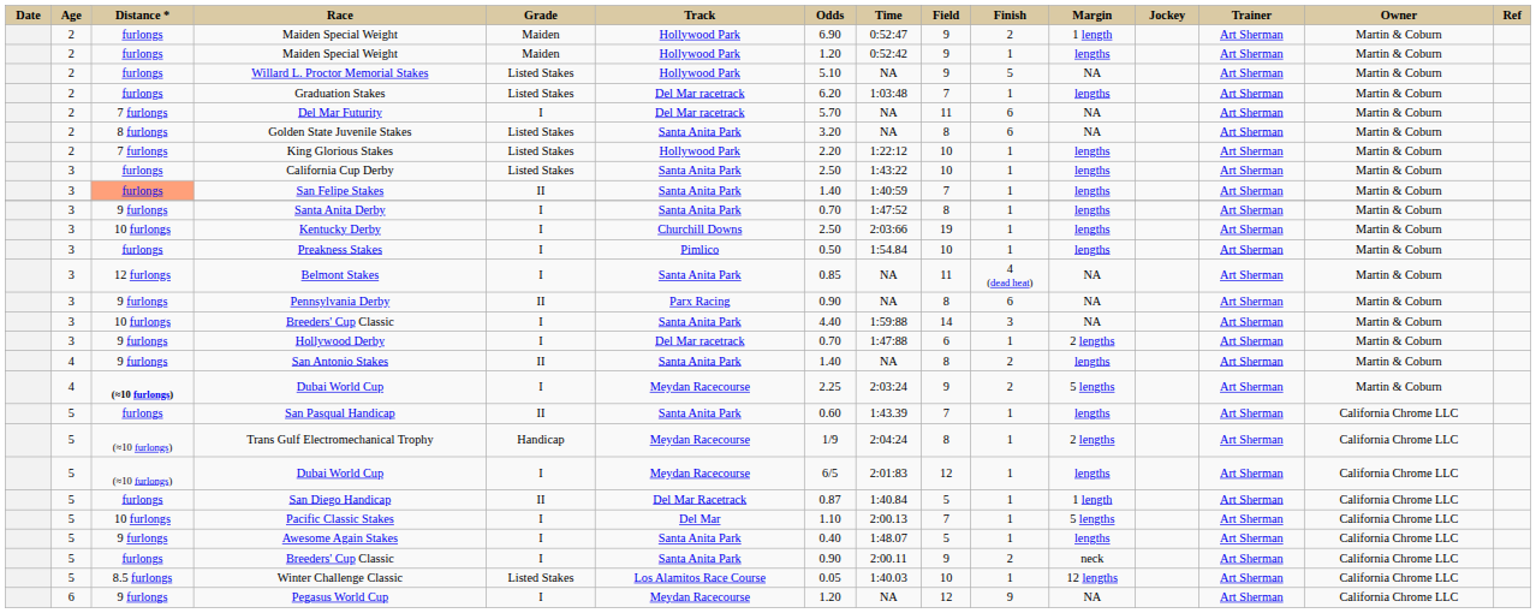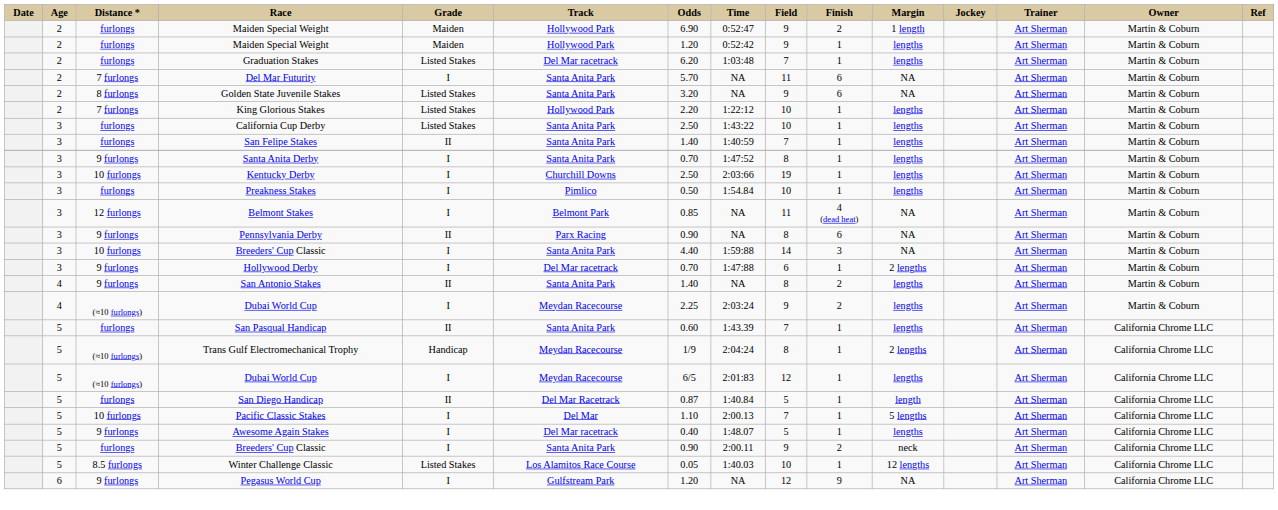- row: 2 | furlongs | Willard L. Proctor Memorial Stakes | Listed Stakes | Hollywood Park | 5.10 | NA | 9 | 5 | NA | Art Sherman | Martin & Coburn
Del Mar Futurity | Track: Del Mar racetrack -> Santa Anita Park
Golden State Juvenile Stakes | Field: 8 -> 9
San Felipe Stakes | Distance *: lightsalmon background -> no background
Belmont Stakes | Track: Santa Anita Park -> Belmont Park
4 / Dubai World Cup | Distance *: bold -> normal
4 / Dubai World Cup | Margin: 5 lengths -> lengths
San Diego Handicap | Margin: 1 length -> length
Awesome Again Stakes | Track: Santa Anita Park -> Del Mar racetrack
Pegasus World Cup | Track: Meydan Racecourse -> Gulfstream Park
